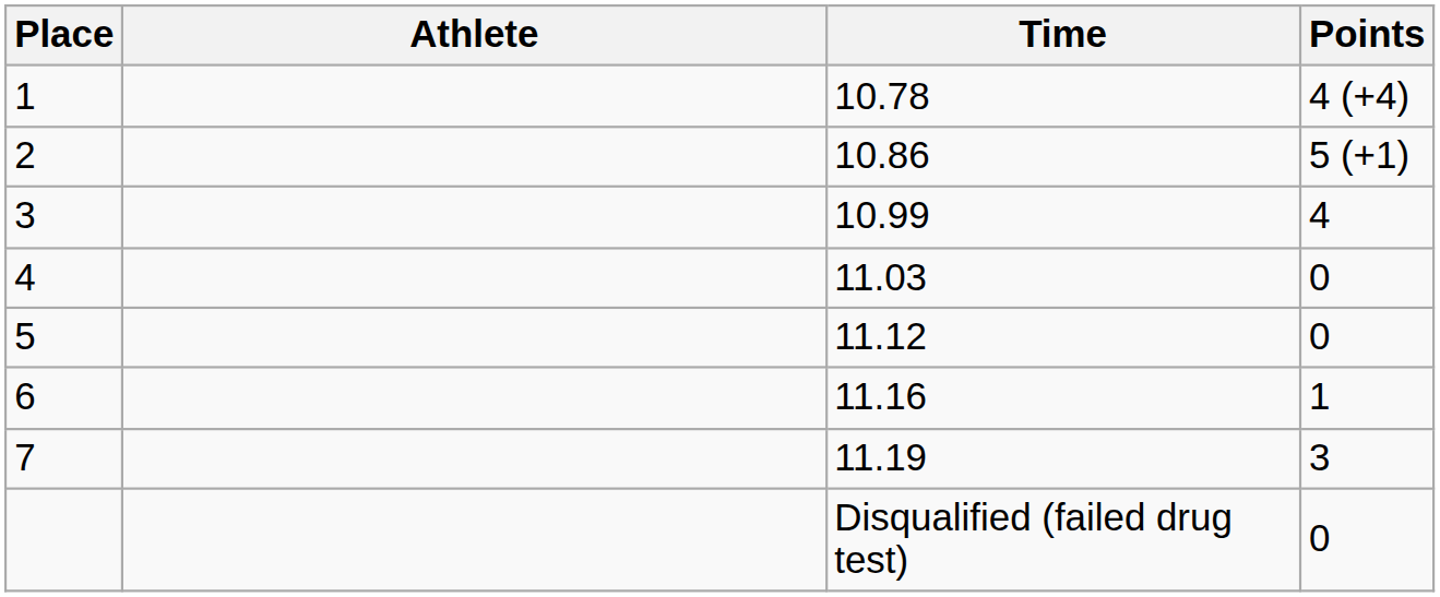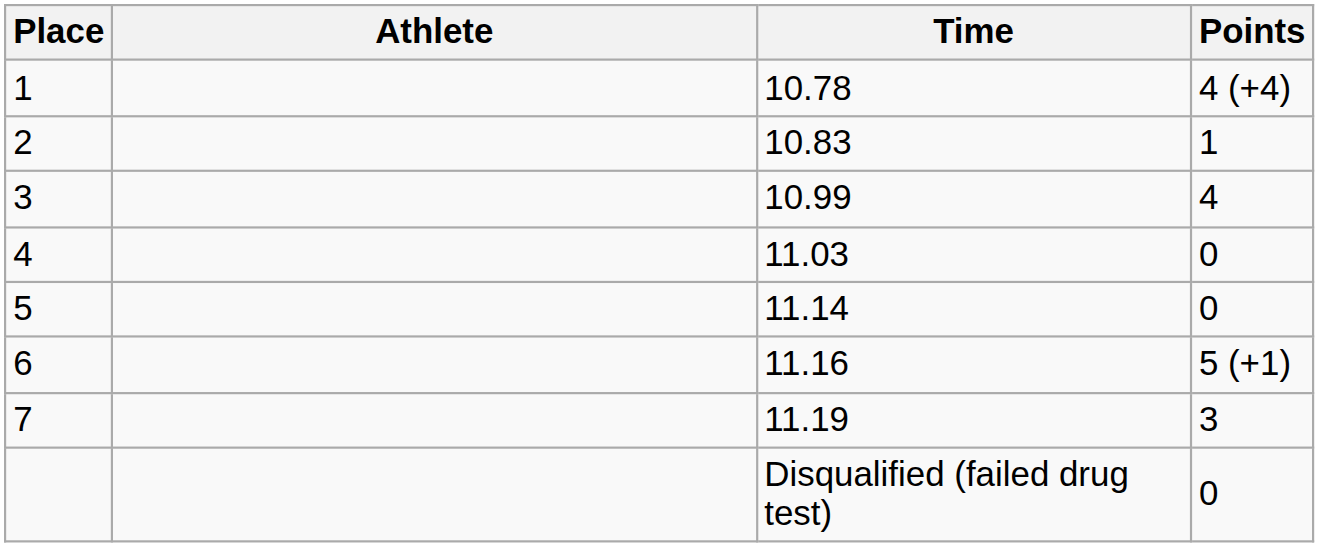2 | Time: 10.86 -> 10.83
2 | Points: 5 (+1) -> 1
5 | Time: 11.12 -> 11.14
6 | Points: 1 -> 5 (+1)
